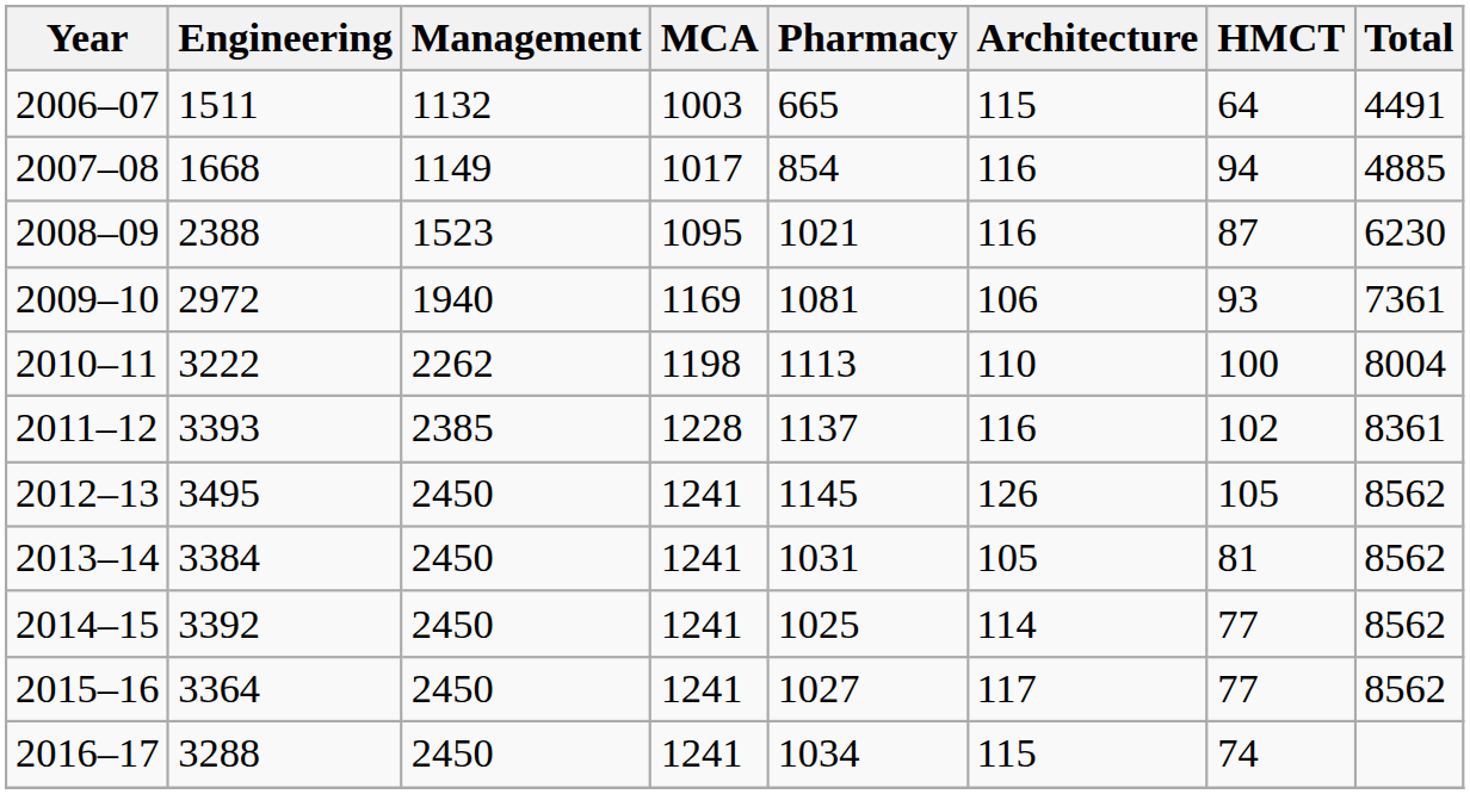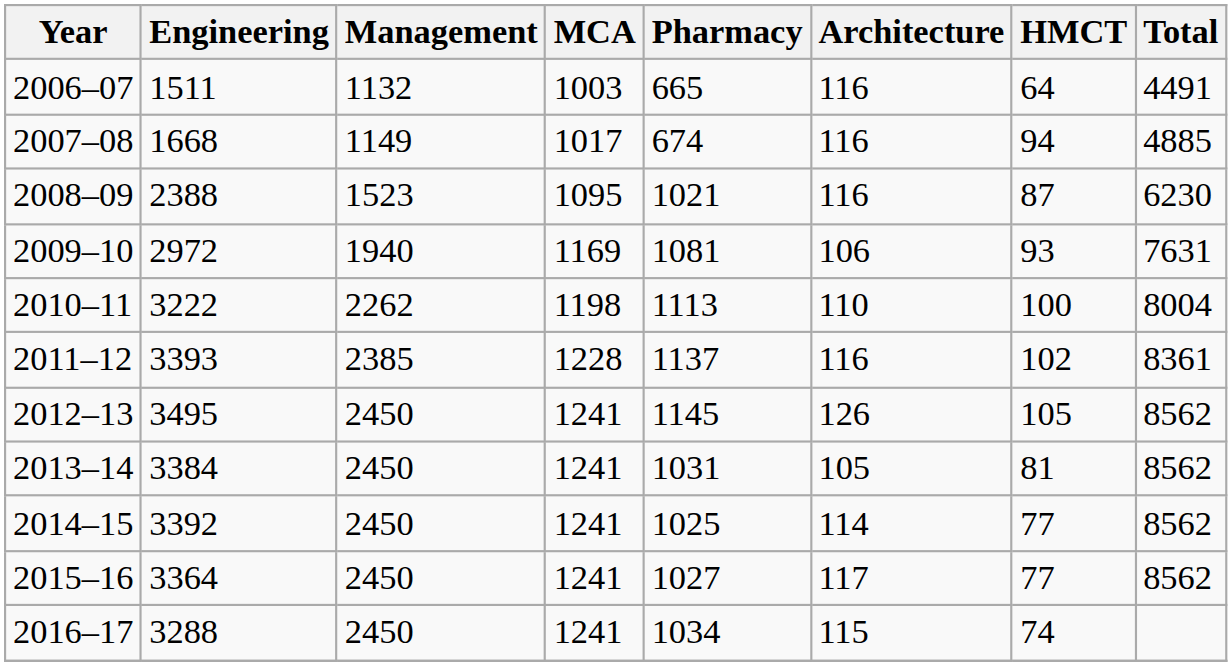2006–07 | Architecture: 115 -> 116
2007–08 | Pharmacy: 854 -> 674
2009–10 | Total: 7361 -> 7631
